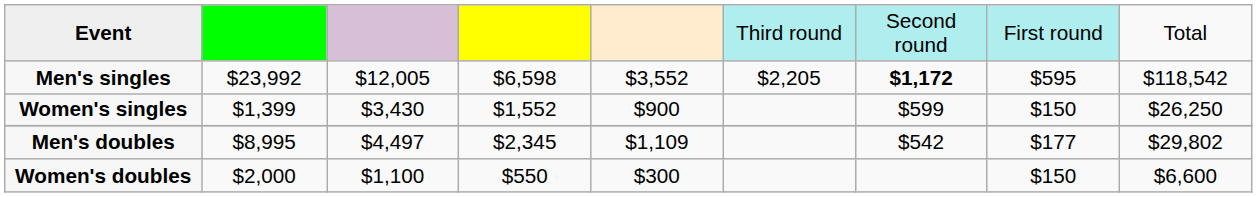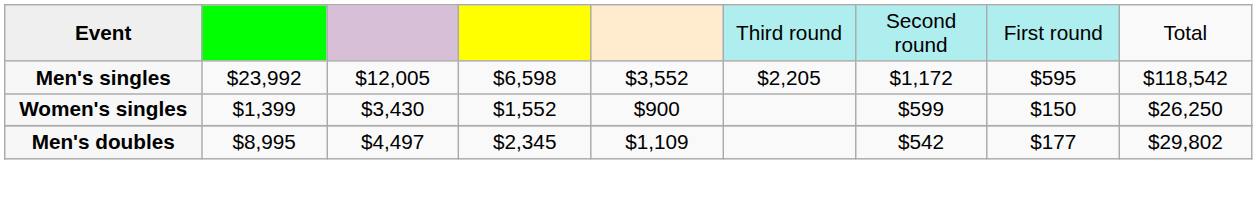Men's singles | column 7: bold -> normal
- row: Women's doubles | $2,000 | $1,100 | $550 | $300 | $150 | $6,600
